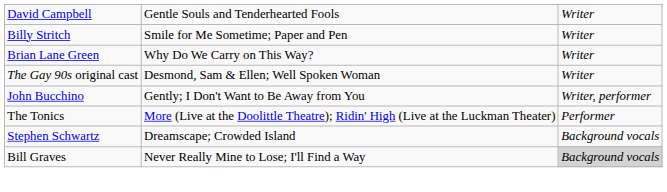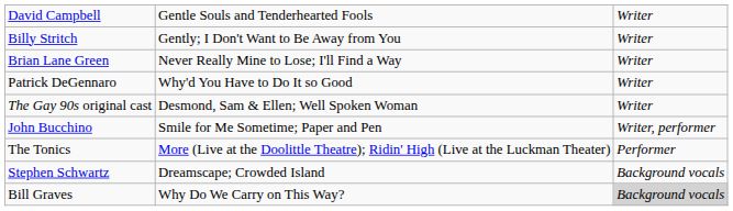Billy Stritch | column 2: Smile for Me Sometime; Paper and Pen -> Gently; I Don't Want to Be Away from You
Brian Lane Green | column 2: Why Do We Carry on This Way? -> Never Really Mine to Lose; I'll Find a Way
+ row: Patrick DeGennaro | Why'd You Have to Do It so Good | Writer
John Bucchino | column 2: Gently; I Don't Want to Be Away from You -> Smile for Me Sometime; Paper and Pen
Bill Graves | column 2: Never Really Mine to Lose; I'll Find a Way -> Why Do We Carry on This Way?
